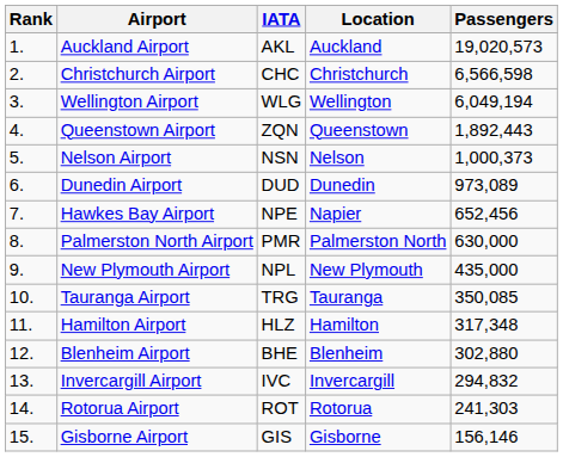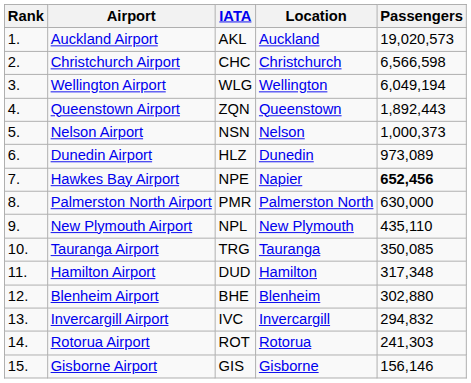Dunedin Airport | IATA: DUD -> HLZ
Hawkes Bay Airport | Passengers: normal -> bold
New Plymouth Airport | Passengers: 435,000 -> 435,110
Hamilton Airport | IATA: HLZ -> DUD
